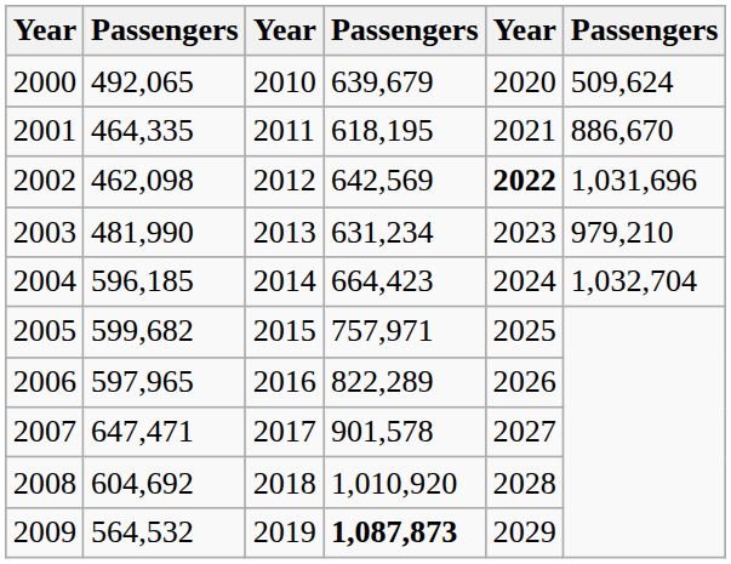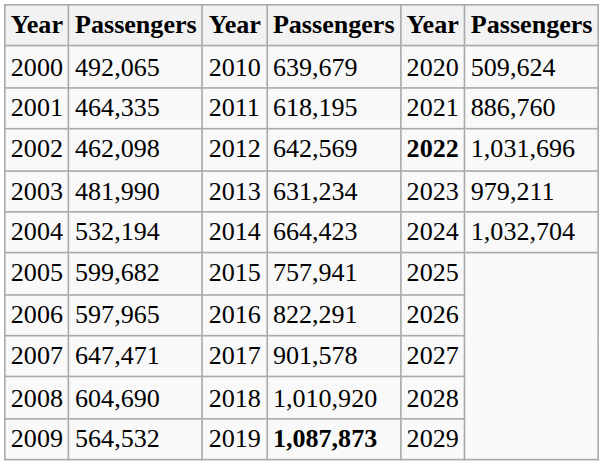2001 | column 6: 886,670 -> 886,760
2003 | column 6: 979,210 -> 979,211
2004 | column 2: 596,185 -> 532,194
2005 | column 4: 757,971 -> 757,941
2006 | column 4: 822,289 -> 822,291
2008 | column 2: 604,692 -> 604,690
